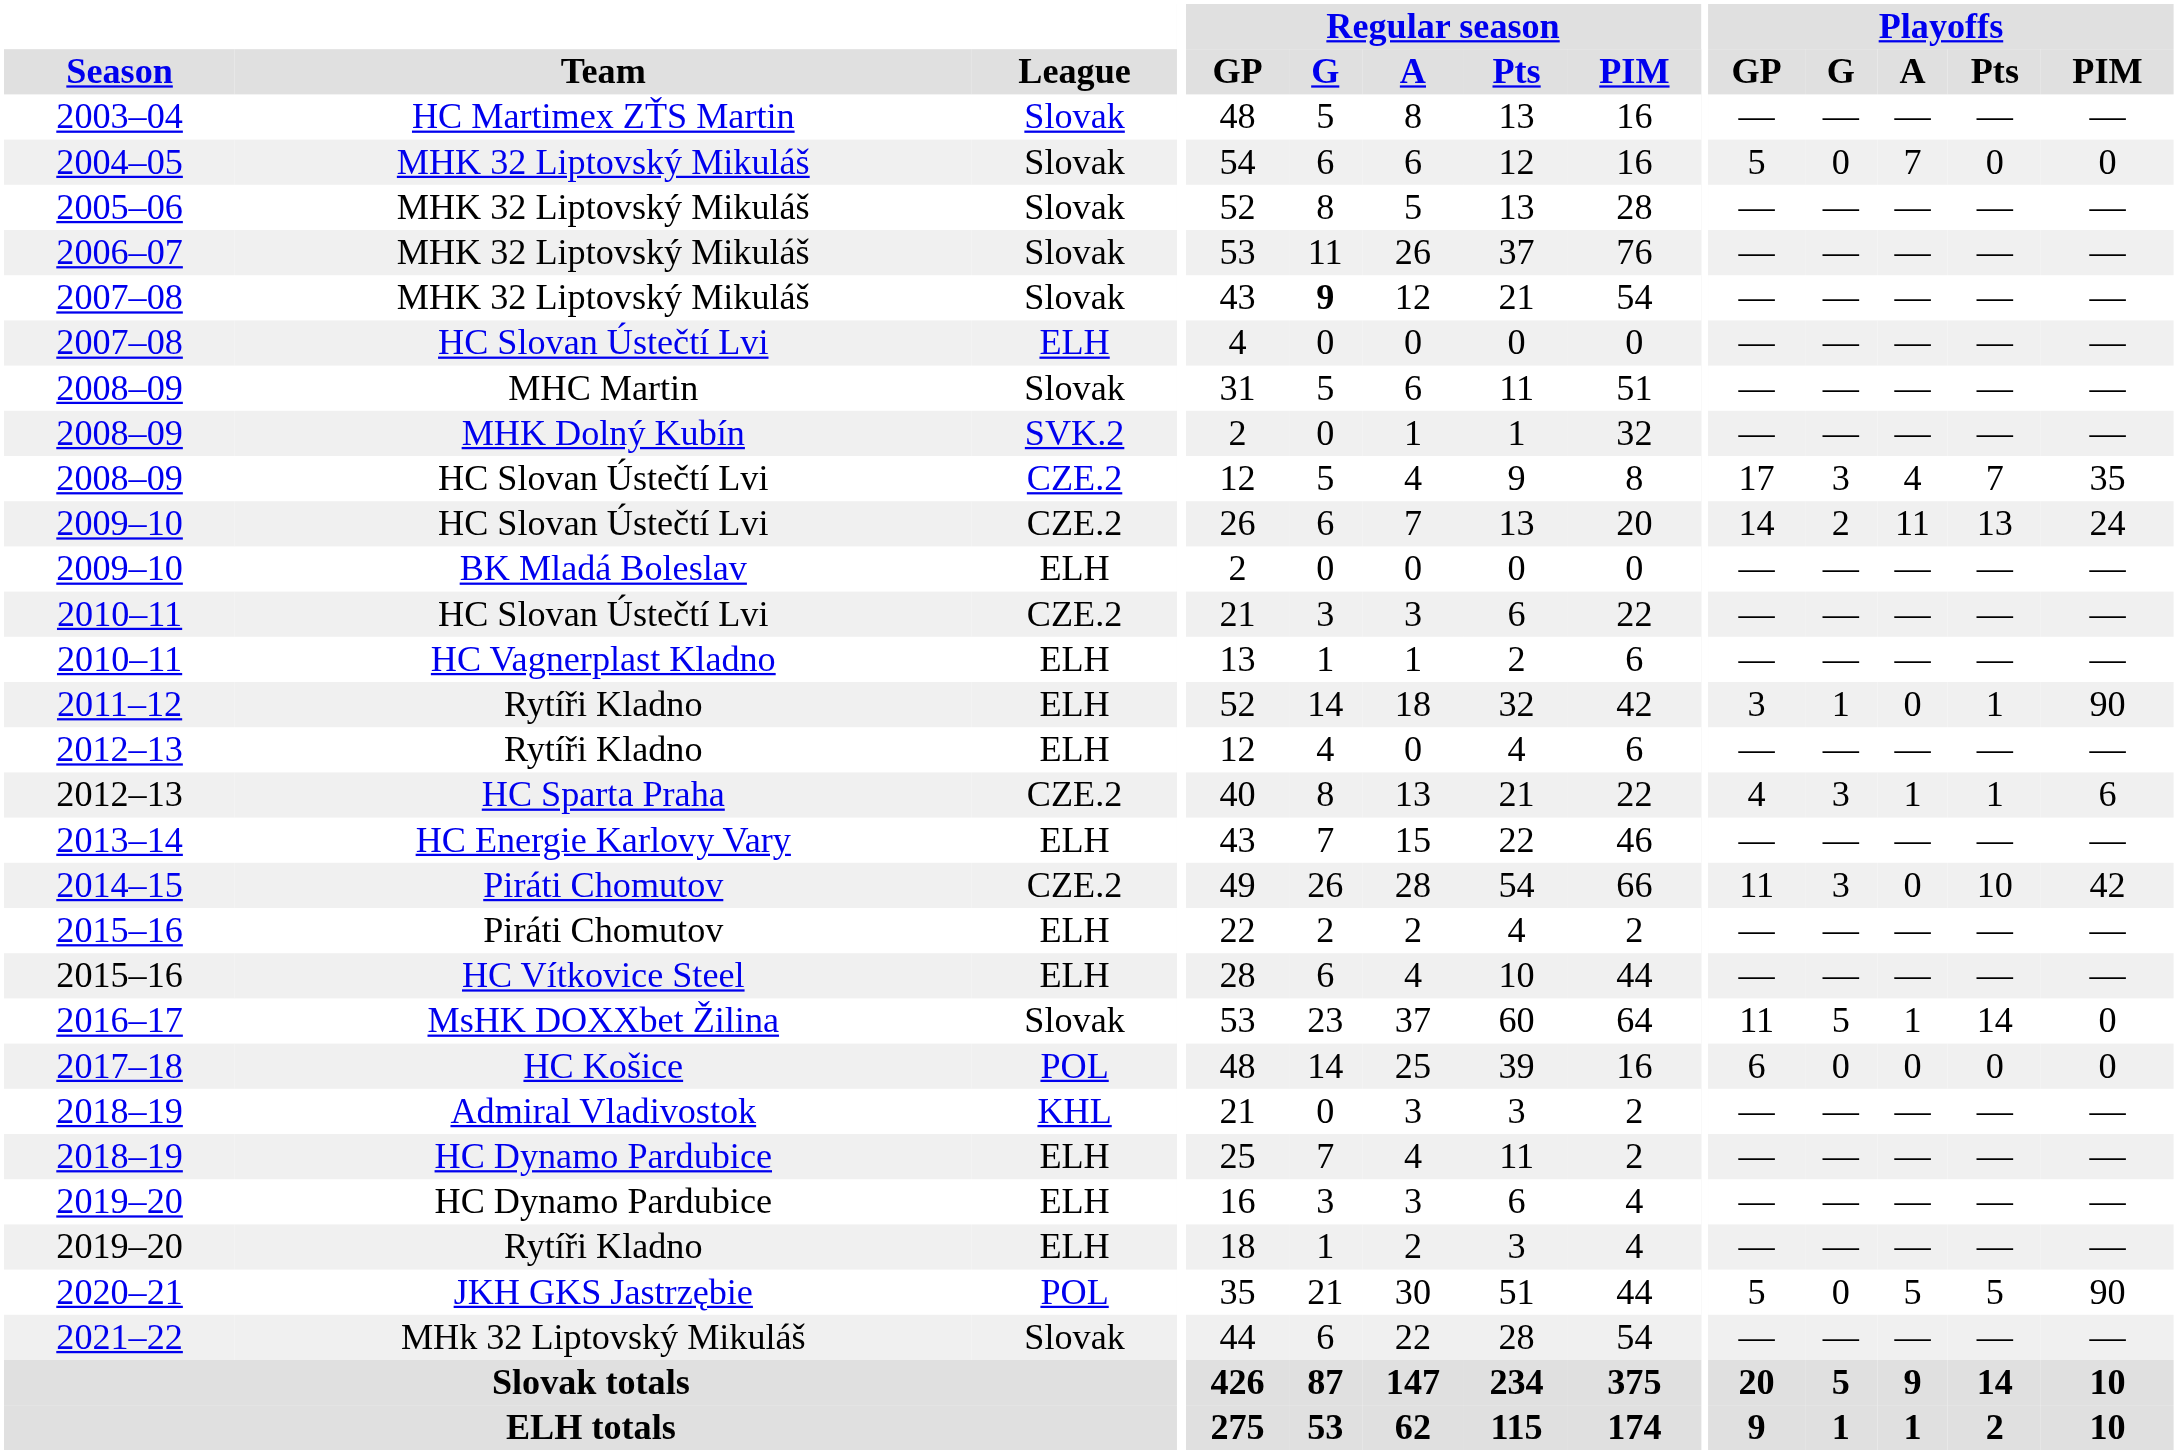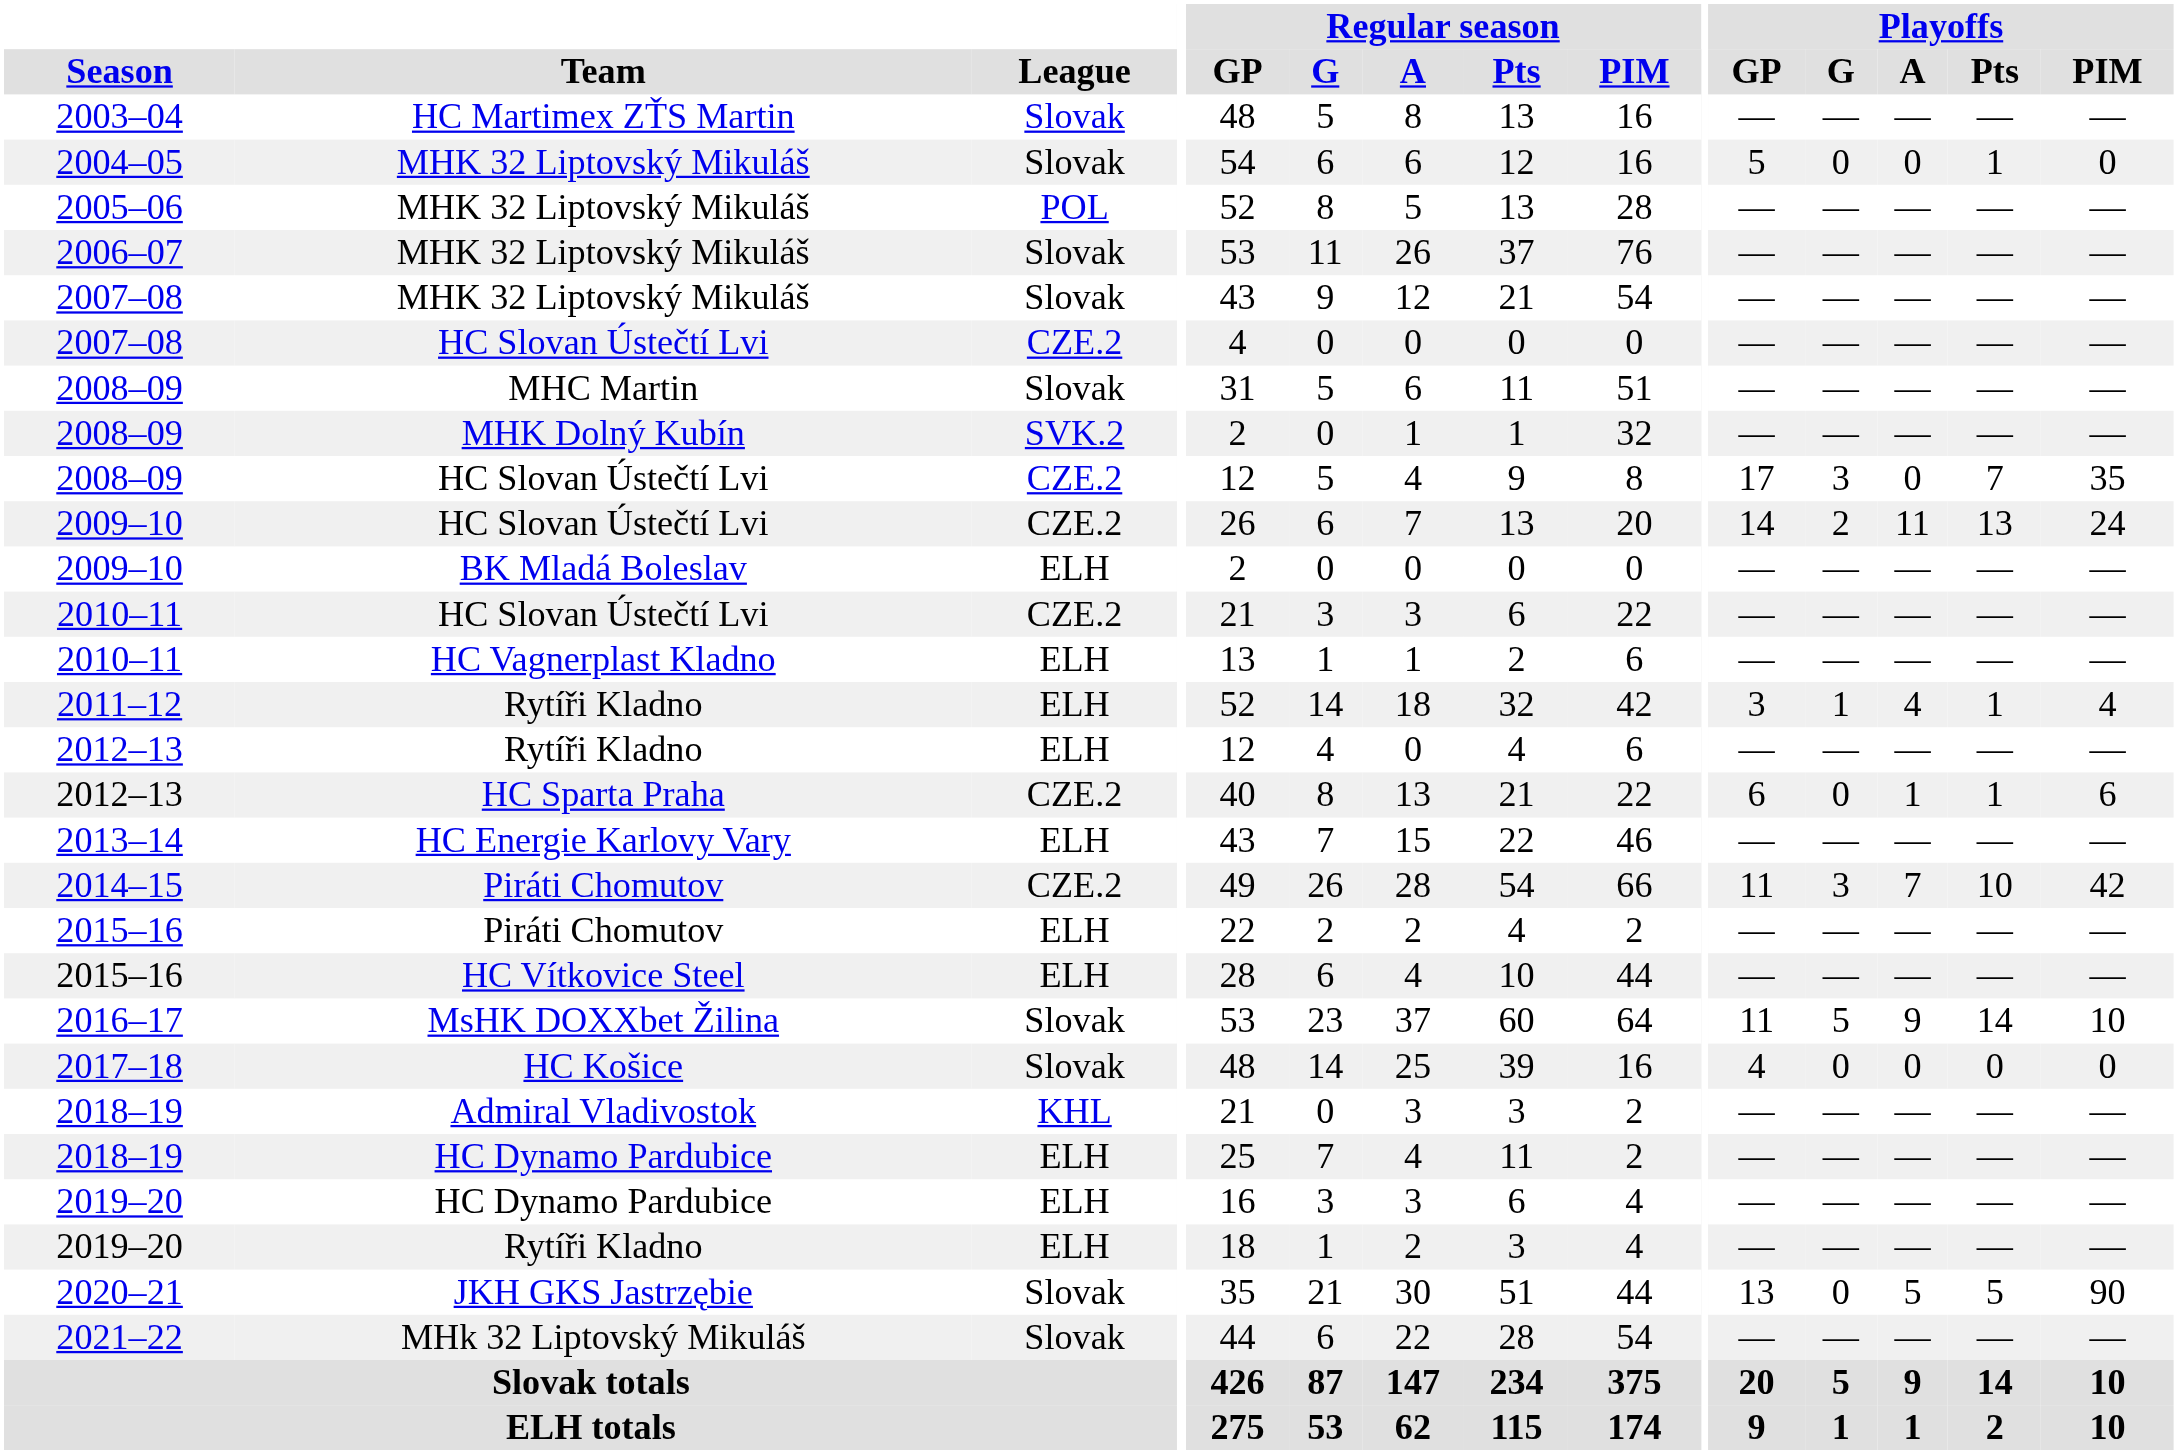2004–05 | Playoffs / A: 7 -> 0
2004–05 | Playoffs / Pts: 0 -> 1
2005–06 | League: Slovak -> POL
2007–08 / MHK 32 Liptovský Mikuláš | Regular season / G: bold -> normal
2007–08 / HC Slovan Ústečtí Lvi | League: ELH -> CZE.2
2008–09 / HC Slovan Ústečtí Lvi | Playoffs / A: 4 -> 0
2011–12 | Playoffs / A: 0 -> 4
2011–12 | Playoffs / PIM: 90 -> 4
2012–13 / HC Sparta Praha | Playoffs / GP: 4 -> 6
2012–13 / HC Sparta Praha | Playoffs / G: 3 -> 0
2014–15 | Playoffs / A: 0 -> 7
2016–17 | Playoffs / A: 1 -> 9
2016–17 | Playoffs / PIM: 0 -> 10
2017–18 | League: POL -> Slovak
2017–18 | Playoffs / GP: 6 -> 4
2020–21 | League: POL -> Slovak
2020–21 | Playoffs / GP: 5 -> 13
